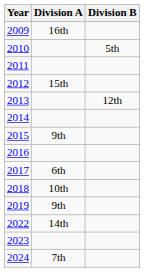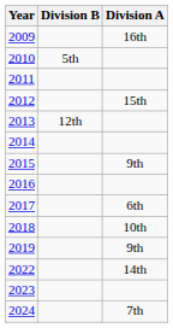columns swapped: Division A <-> Division B
